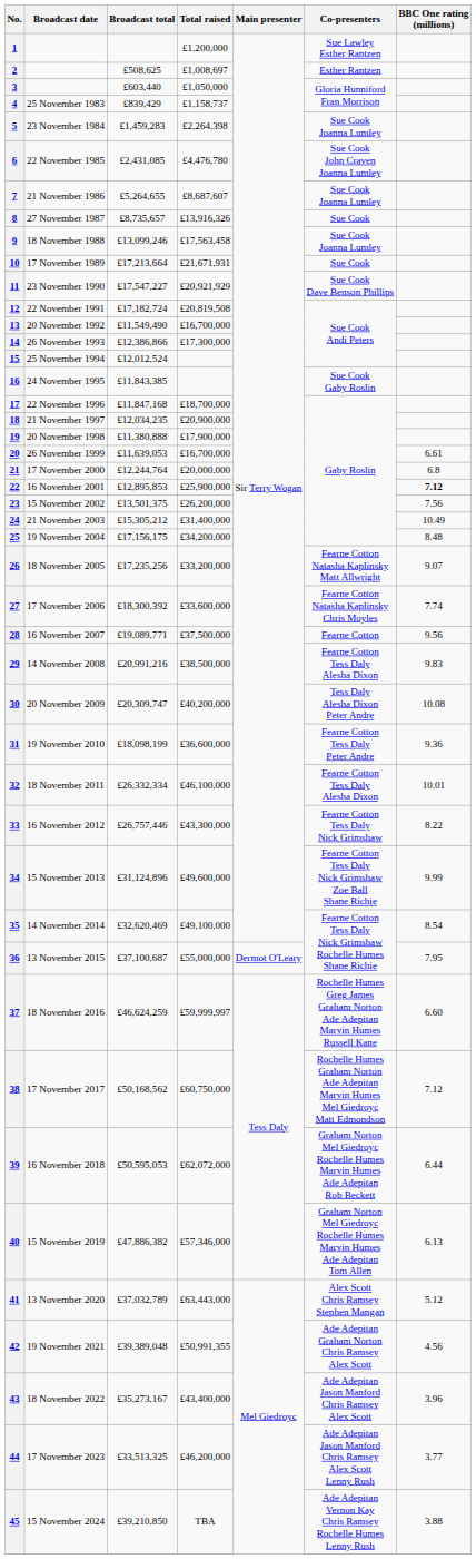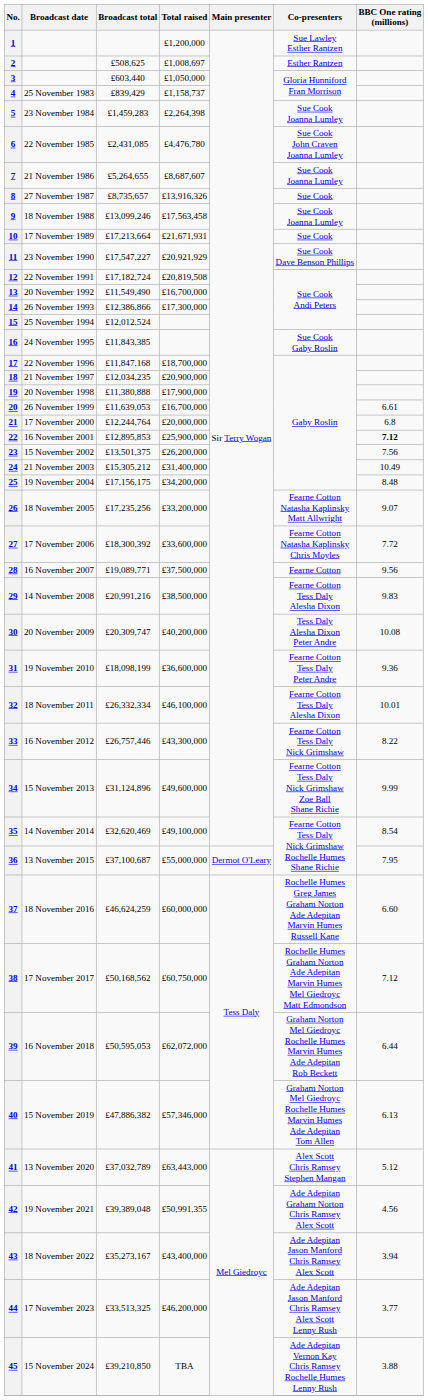27 | BBC One rating (millions): 7.74 -> 7.72
37 | Total raised: £59,999,997 -> £60,000,000
43 | BBC One rating (millions): 3.96 -> 3.94
